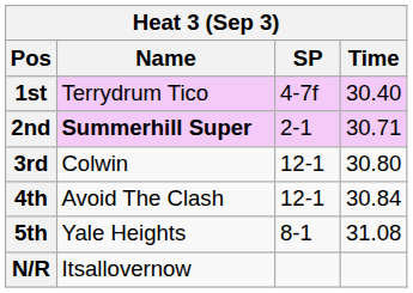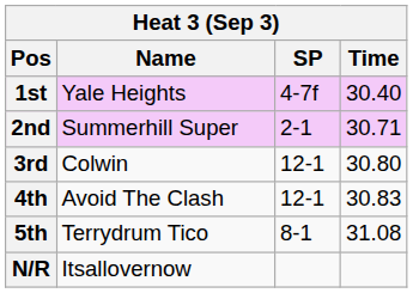1st | Name: Terrydrum Tico -> Yale Heights
2nd | Name: bold -> normal
4th | Time: 30.84 -> 30.83
5th | Name: Yale Heights -> Terrydrum Tico
